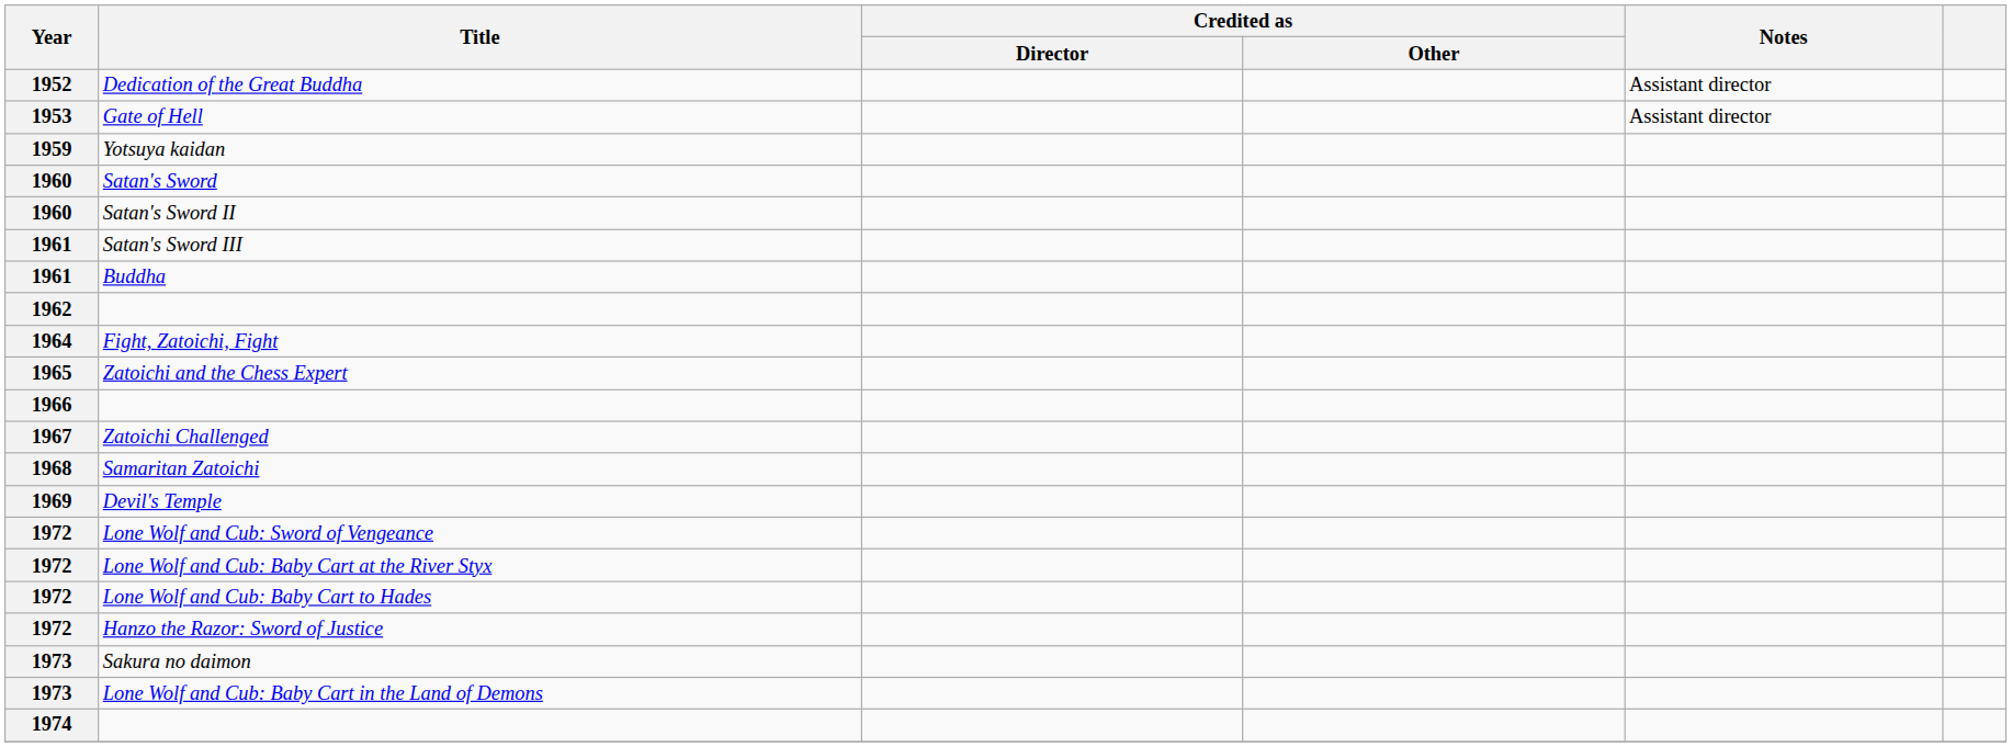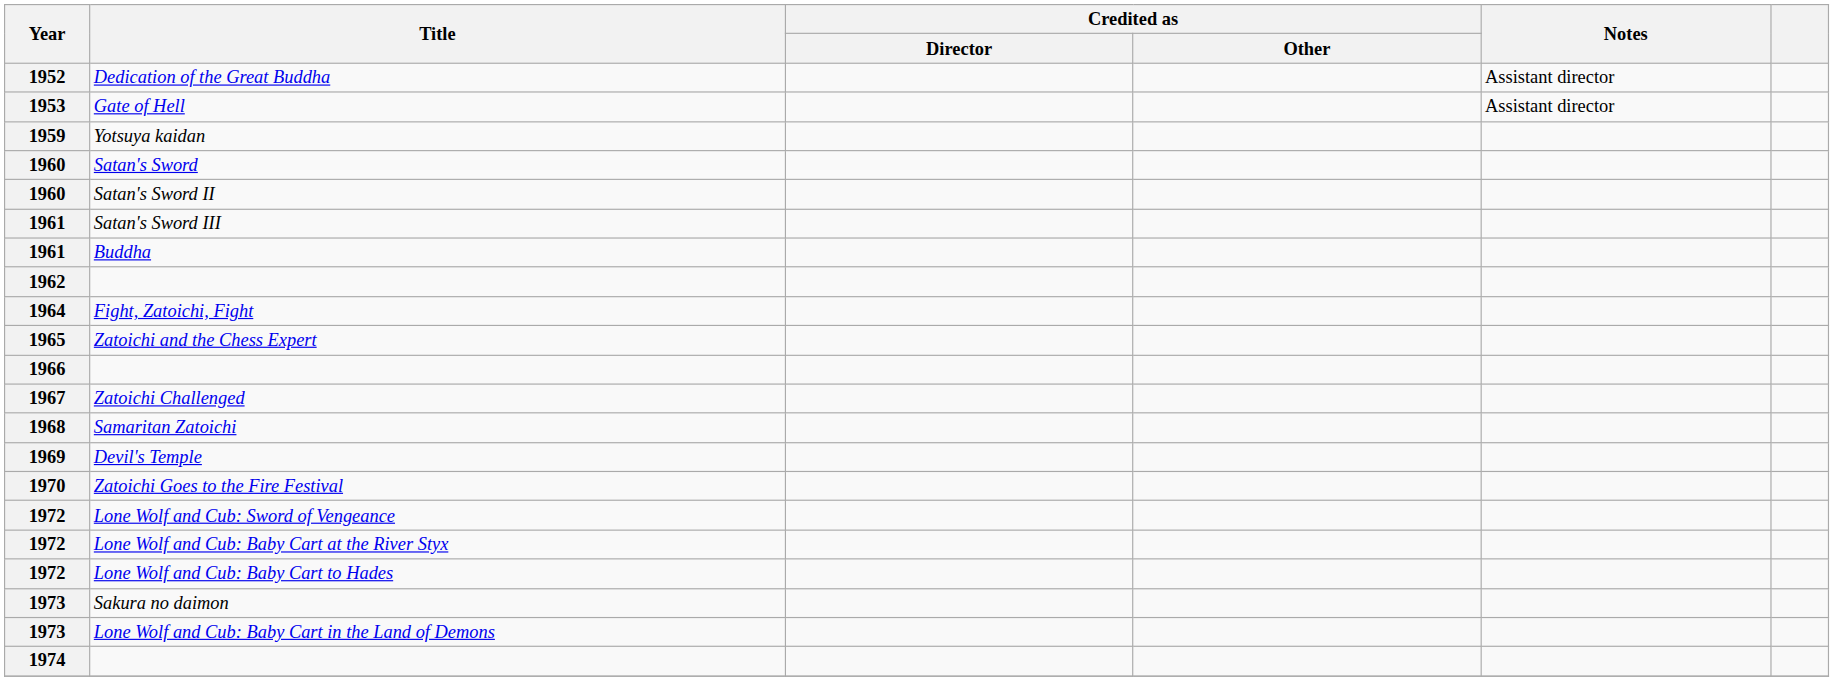+ row: 1970 | Zatoichi Goes to the Fire Festival
- row: 1972 | Hanzo the Razor: Sword of Justice
